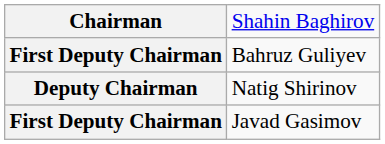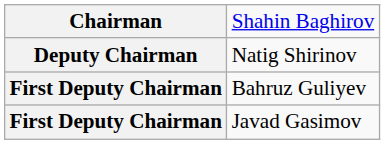rows swapped: Bahruz Guliyev <-> Natig Shirinov
